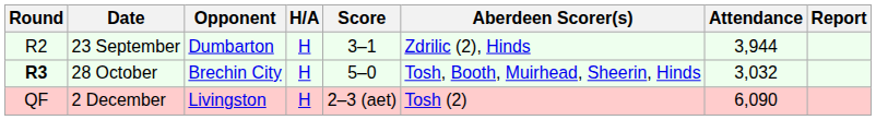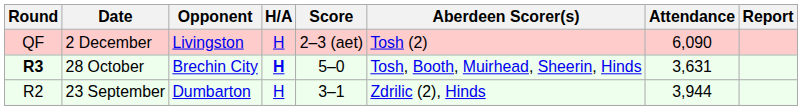rows swapped: 23 September <-> 2 December
28 October | H/A: normal -> bold
28 October | Attendance: 3,032 -> 3,631
